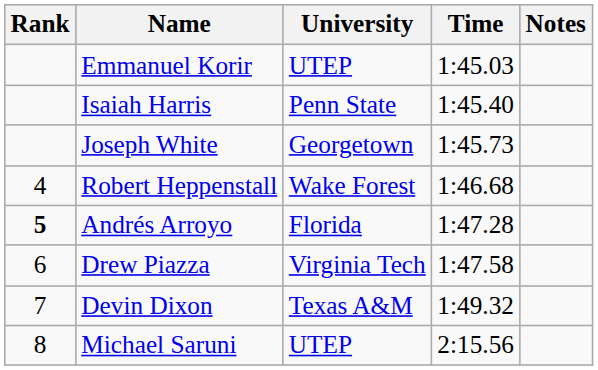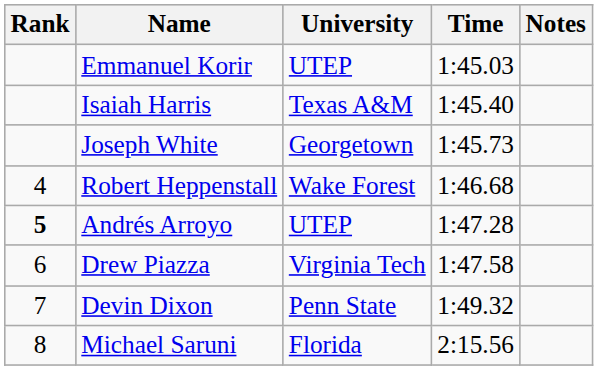Isaiah Harris | University: Penn State -> Texas A&M
Andrés Arroyo | University: Florida -> UTEP
Devin Dixon | University: Texas A&M -> Penn State
Michael Saruni | University: UTEP -> Florida
